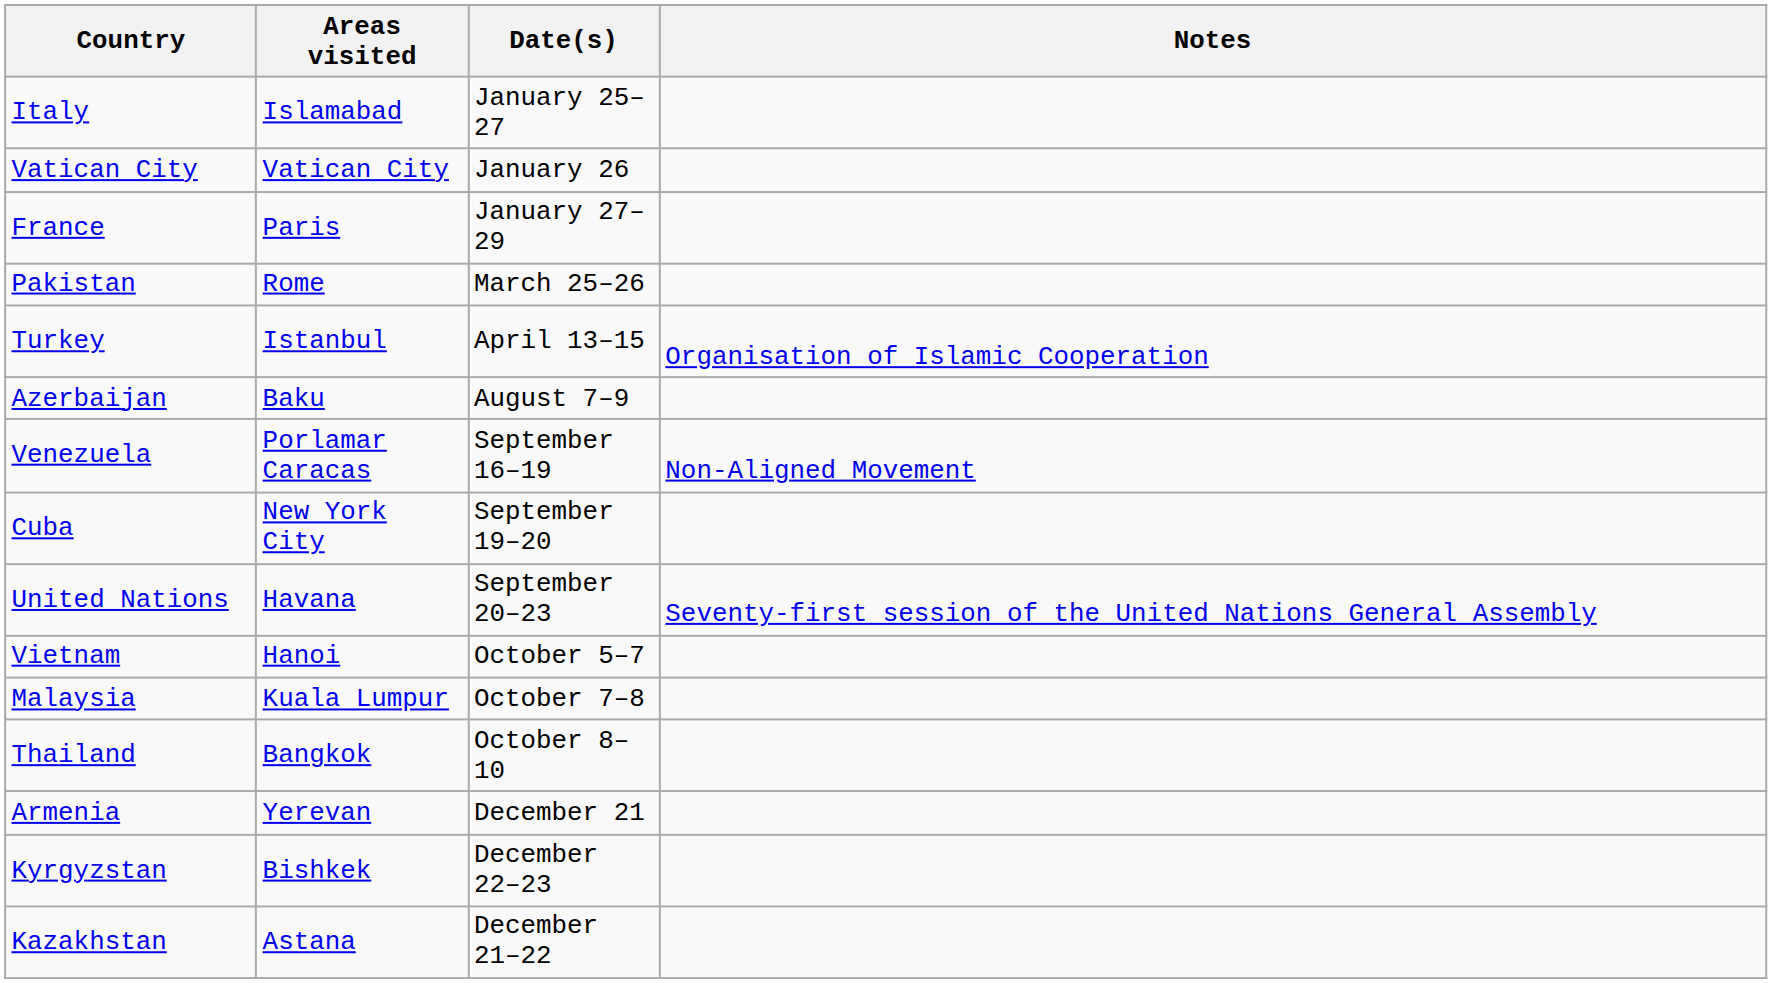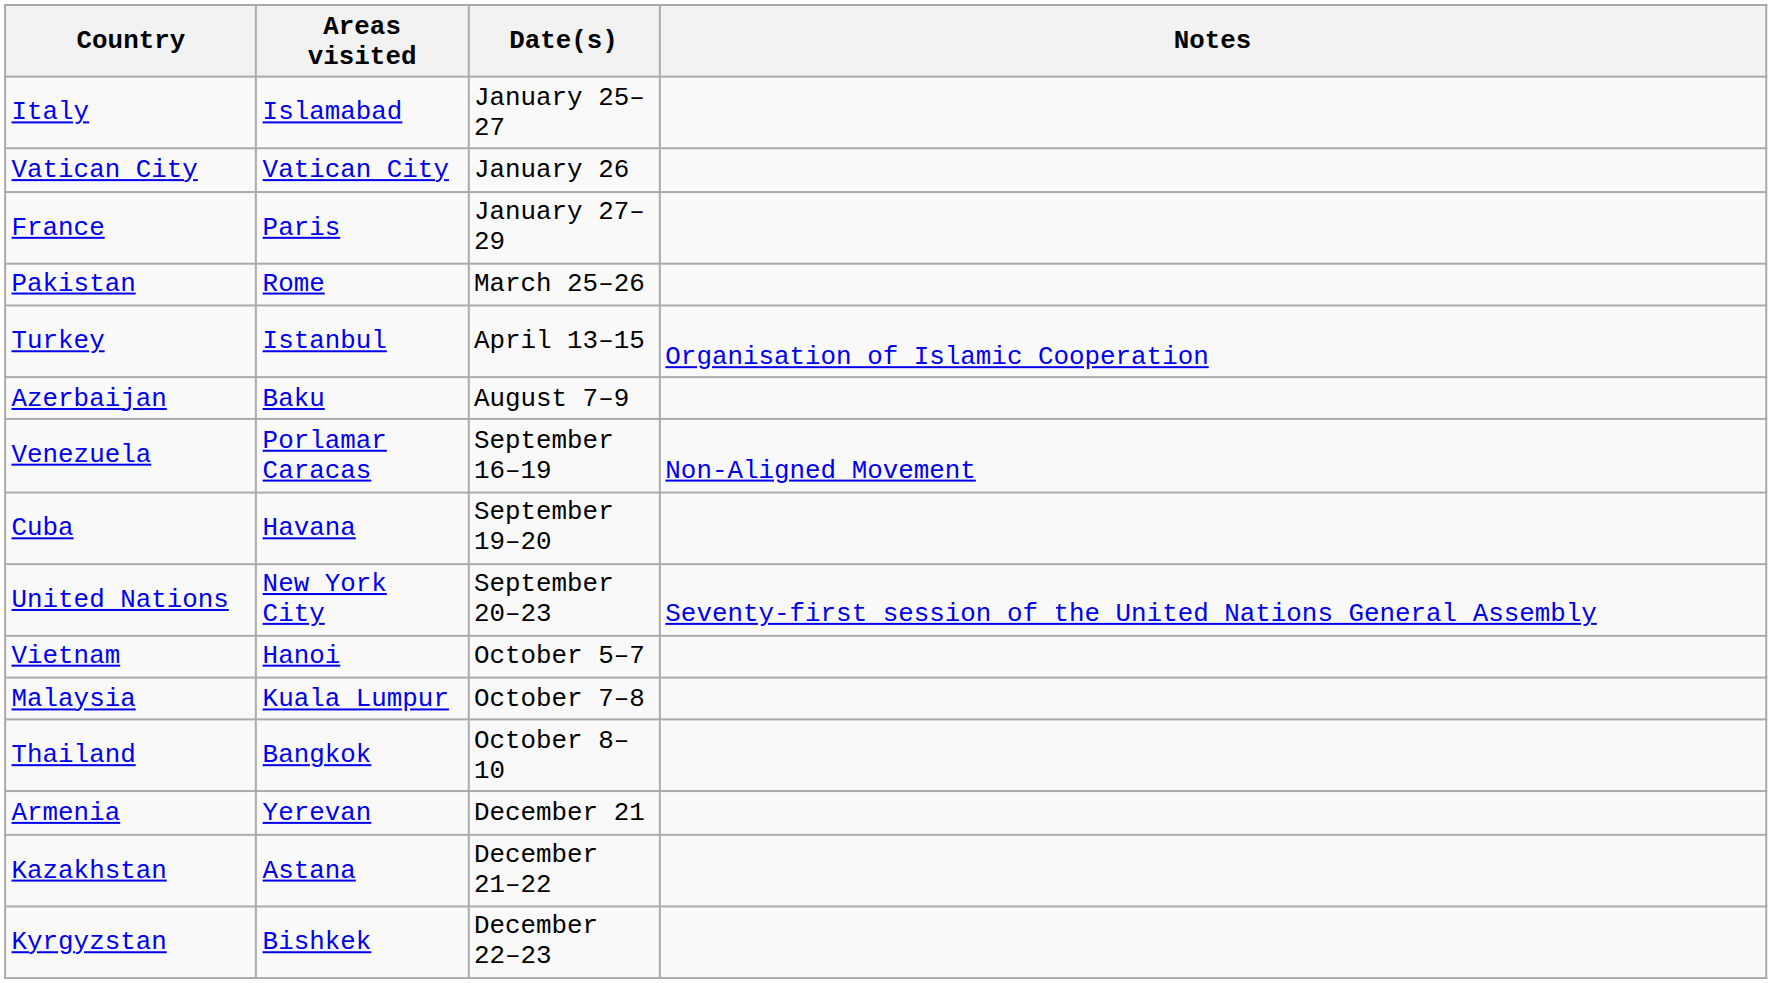Cuba | Areas visited: New York City -> Havana
United Nations | Areas visited: Havana -> New York City
rows swapped: Kazakhstan <-> Kyrgyzstan
